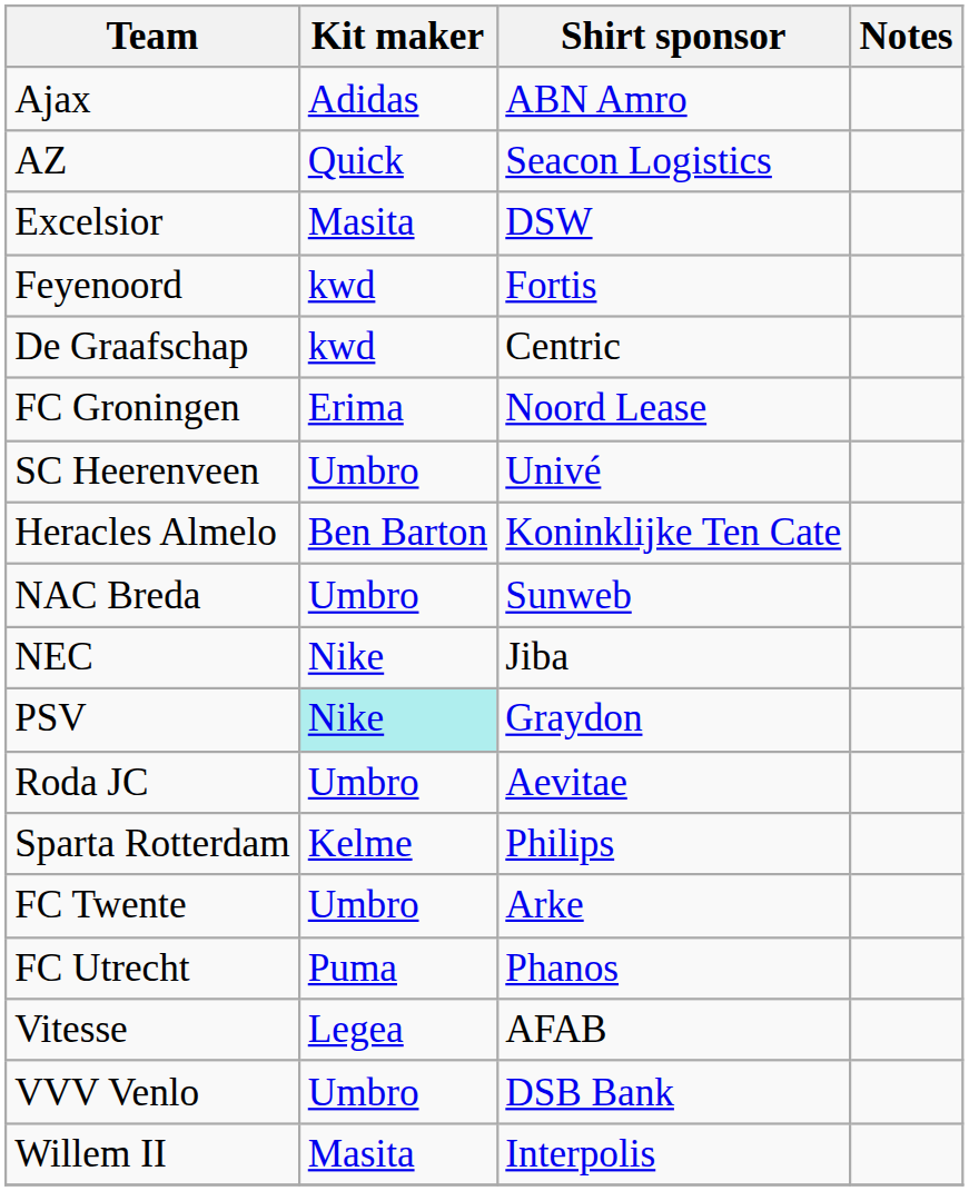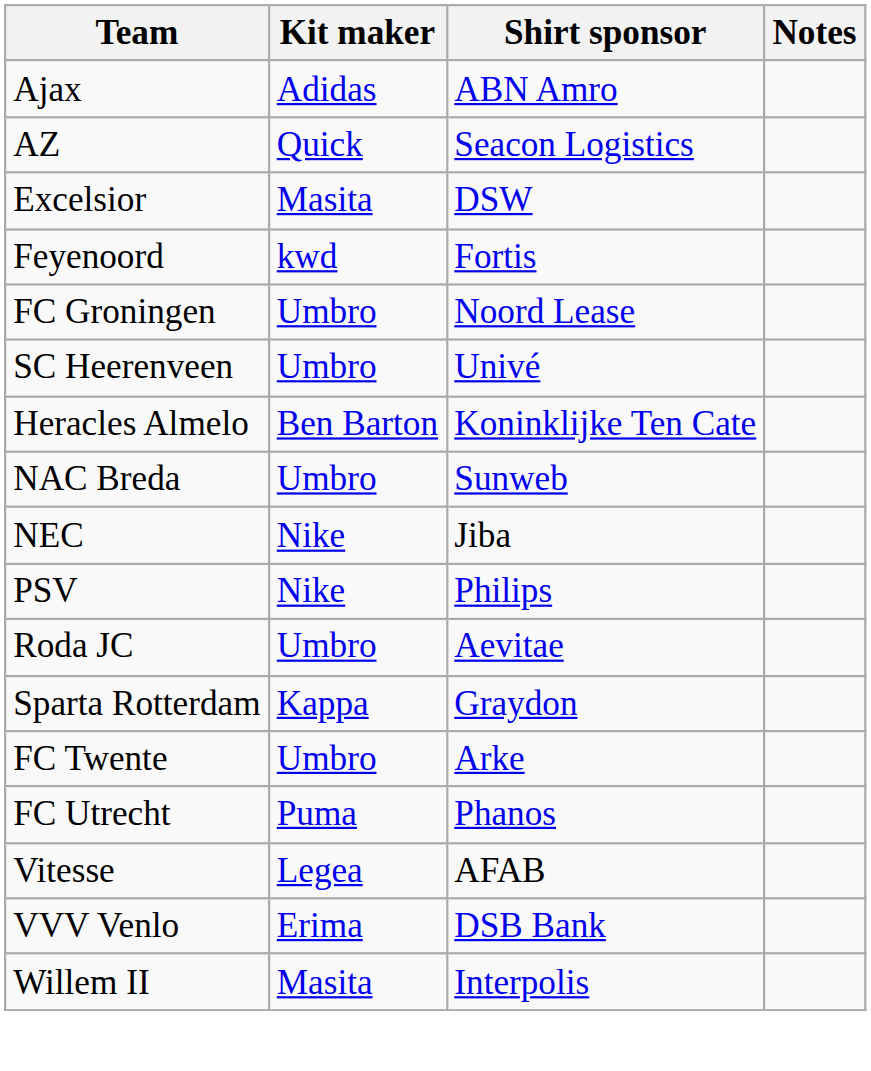- row: De Graafschap | kwd | Centric
FC Groningen | Kit maker: Erima -> Umbro
PSV | Kit maker: paleturquoise background -> no background
PSV | Shirt sponsor: Graydon -> Philips
Sparta Rotterdam | Kit maker: Kelme -> Kappa
Sparta Rotterdam | Shirt sponsor: Philips -> Graydon
VVV Venlo | Kit maker: Umbro -> Erima
